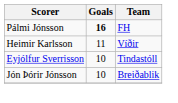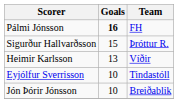+ row: Sigurður Hallvarðsson | 15 | Þróttur R.
Heimir Karlsson | Goals: 11 -> 13
